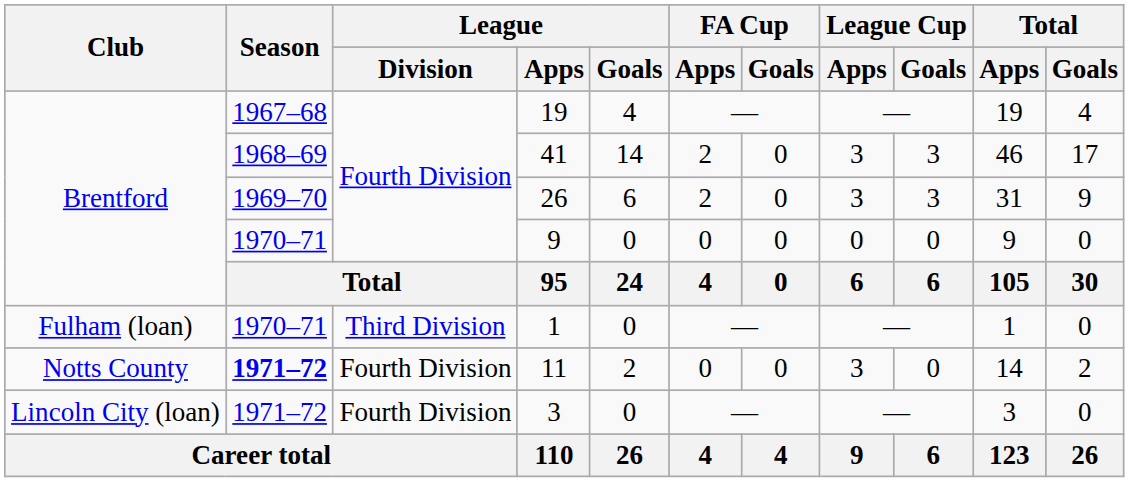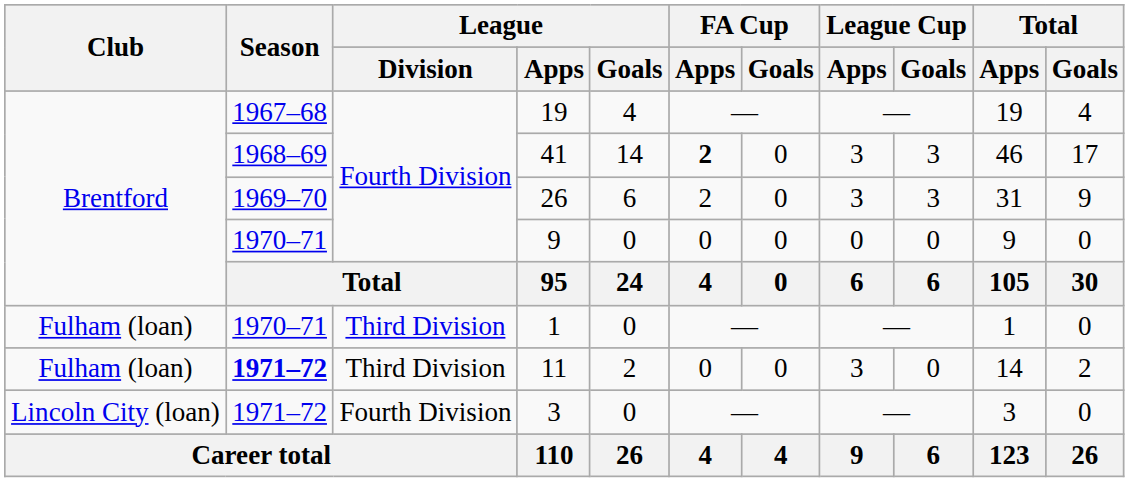41 | FA Cup / Apps: normal -> bold
11 | Club: Notts County -> Fulham (loan)
11 | League / Division: Fourth Division -> Third Division
